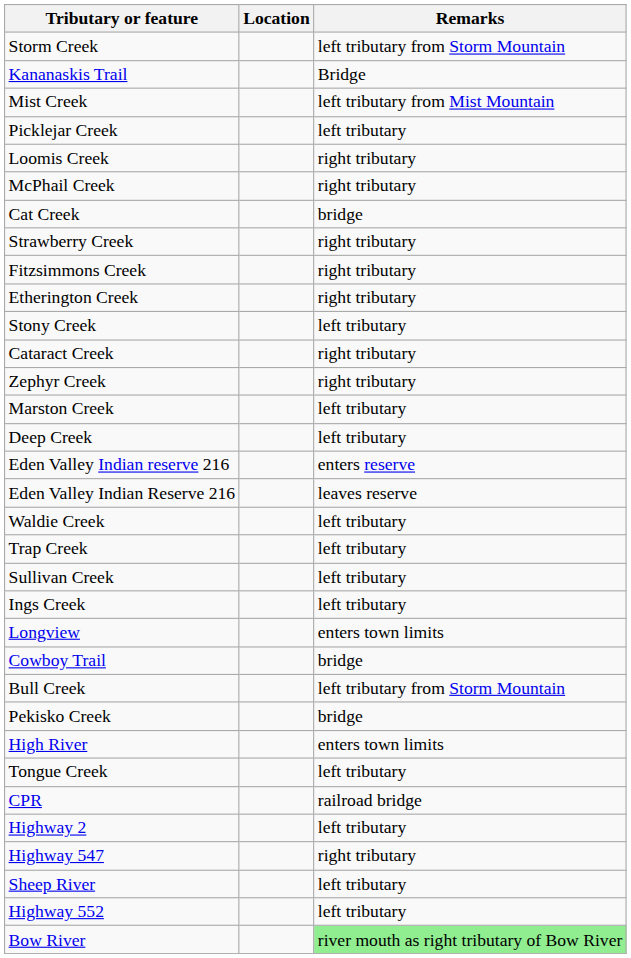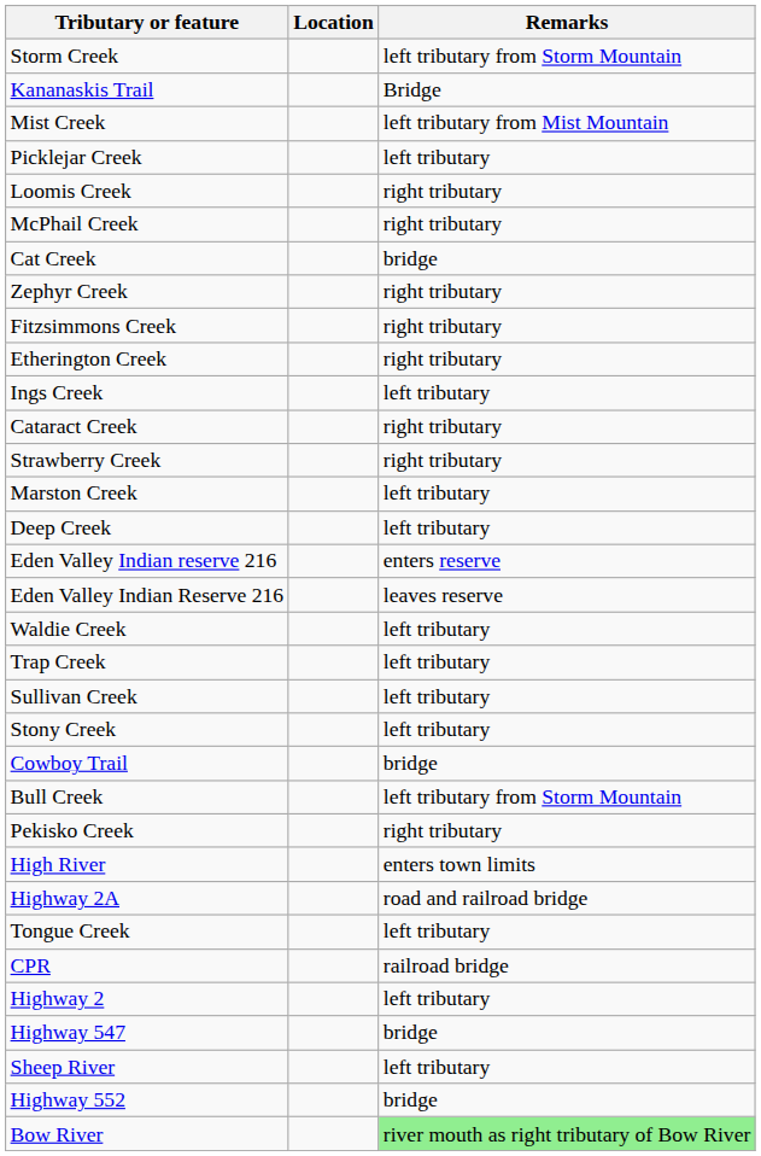rows swapped: Strawberry Creek <-> Zephyr Creek
rows swapped: Stony Creek <-> Ings Creek
- row: Longview | enters town limits
Pekisko Creek | Remarks: bridge -> right tributary
+ row: Highway 2A | road and railroad bridge
Highway 547 | Remarks: right tributary -> bridge
Highway 552 | Remarks: left tributary -> bridge
